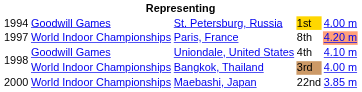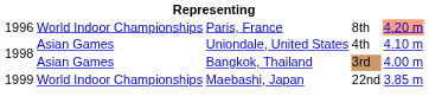- row: 1994 | Goodwill Games | St. Petersburg, Russia | 1st | 4.00 m
Paris, France | column 1: 1997 -> 1996
Uniondale, United States | column 2: Goodwill Games -> Asian Games
Bangkok, Thailand | column 2: World Indoor Championships -> Asian Games
Maebashi, Japan | column 1: 2000 -> 1999
